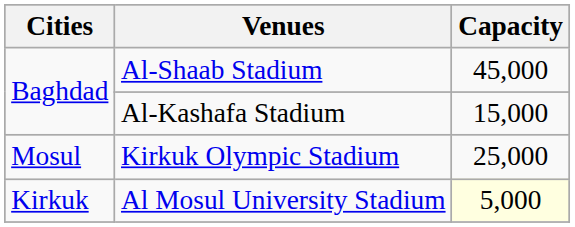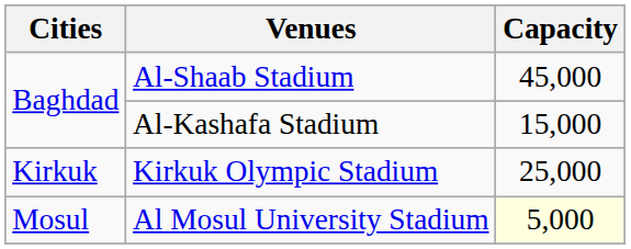Kirkuk Olympic Stadium | Cities: Mosul -> Kirkuk
Al Mosul University Stadium | Cities: Kirkuk -> Mosul
